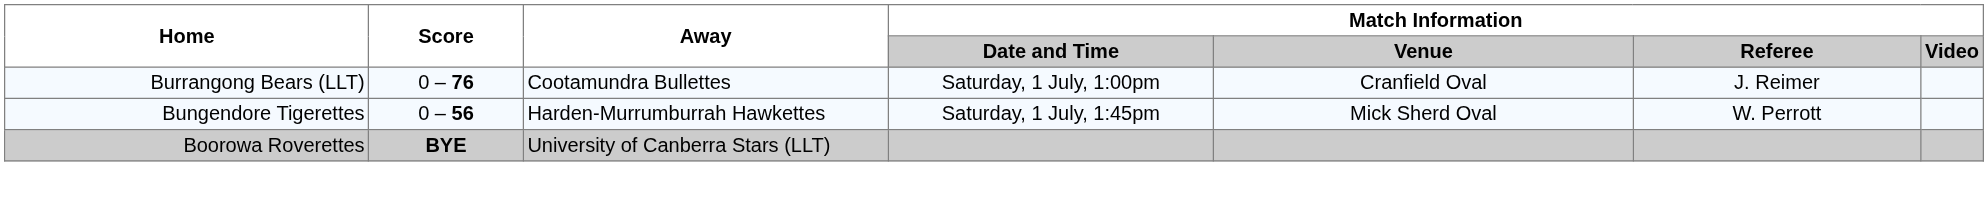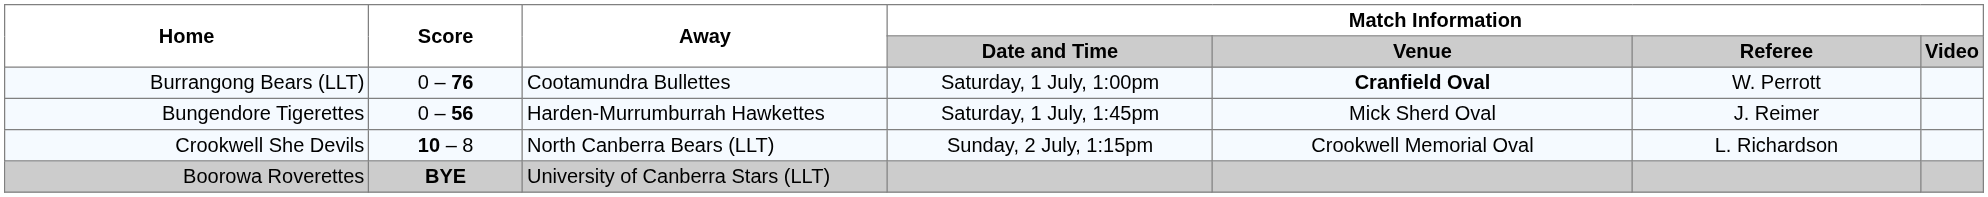Burrangong Bears (LLT) | Match Information / Venue: normal -> bold
Burrangong Bears (LLT) | Match Information / Referee: J. Reimer -> W. Perrott
Bungendore Tigerettes | Match Information / Referee: W. Perrott -> J. Reimer
+ row: Crookwell She Devils | 10 – 8 | North Canberra Bears (LLT) | Sunday, 2 July, 1:15pm | Crookwell Memorial Oval | L. Richardson
